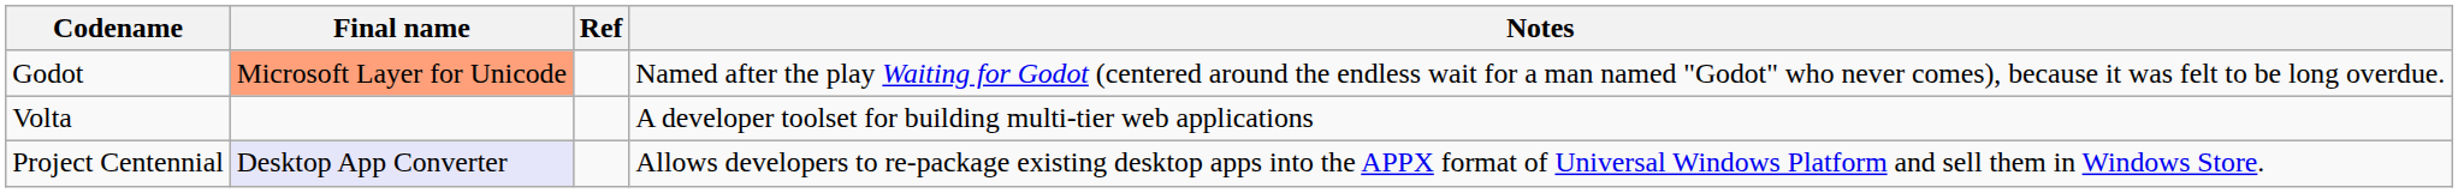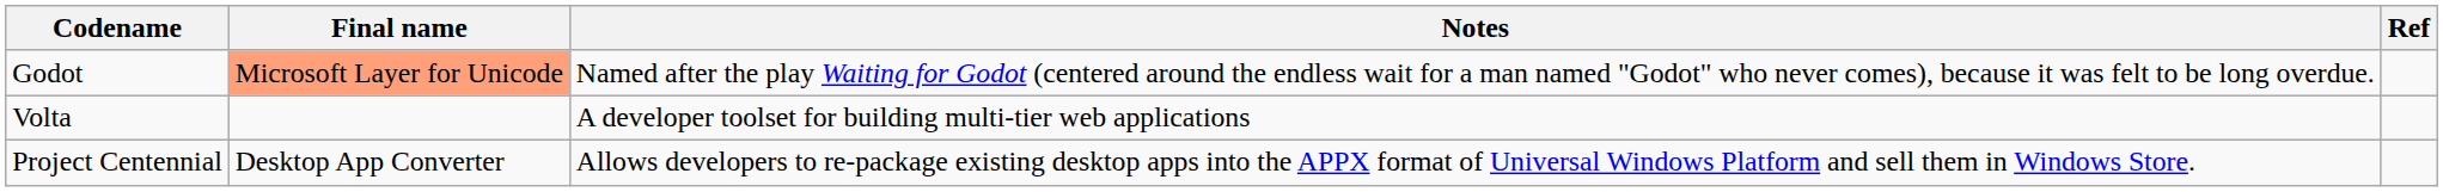columns swapped: Notes <-> Ref
Project Centennial | Final name: lavender background -> no background
